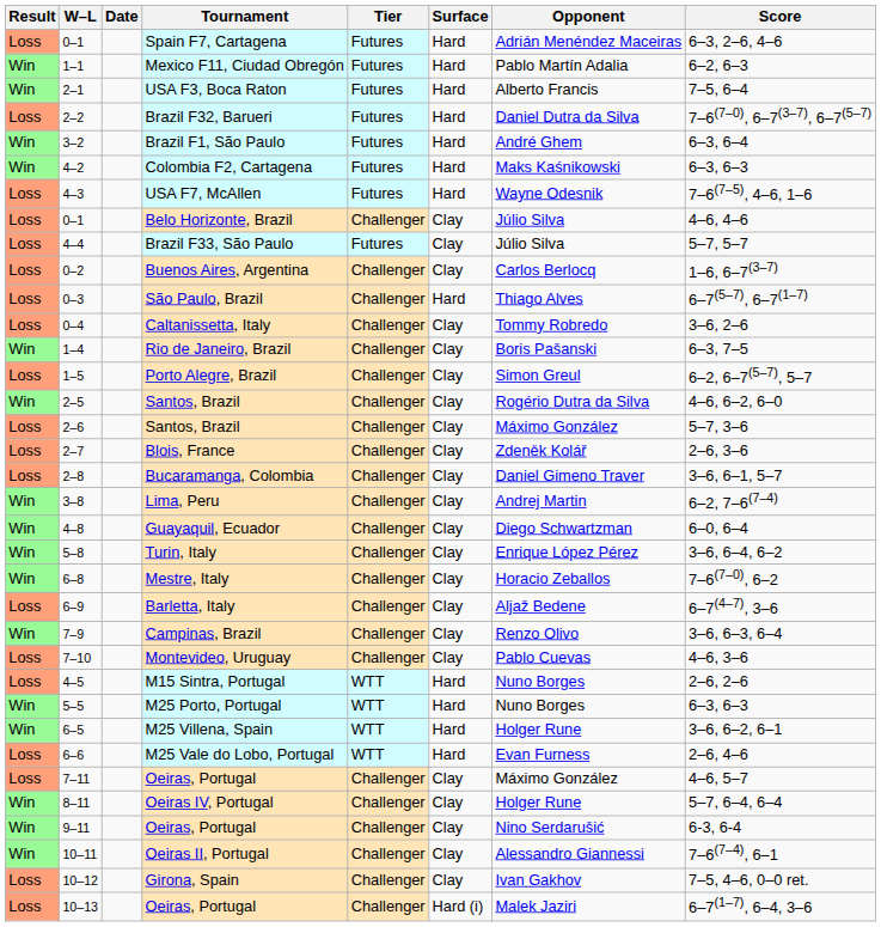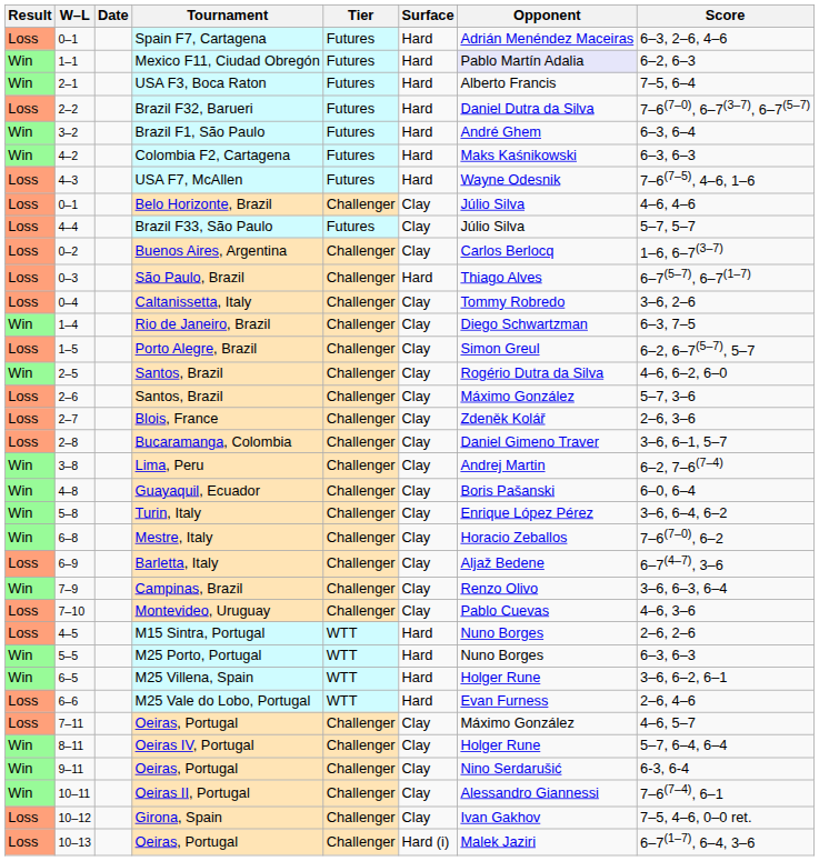Mexico F11, Ciudad Obregón | Opponent: no background -> lavender background
Rio de Janeiro, Brazil | Opponent: Boris Pašanski -> Diego Schwartzman
Guayaquil, Ecuador | Opponent: Diego Schwartzman -> Boris Pašanski
